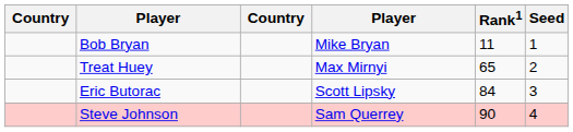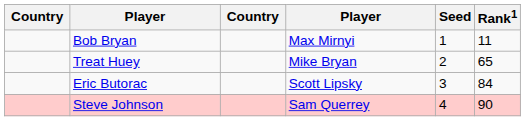columns swapped: Rank1 <-> Seed
Bob Bryan | column 4: Mike Bryan -> Max Mirnyi
Treat Huey | column 4: Max Mirnyi -> Mike Bryan
